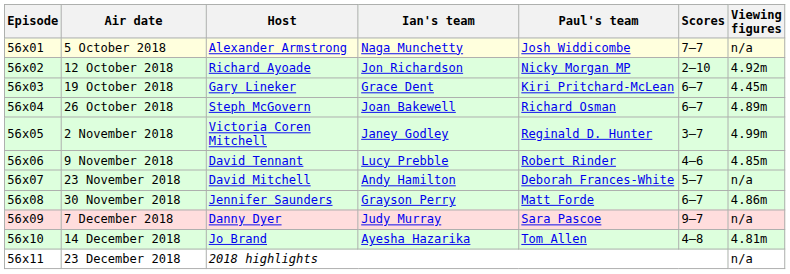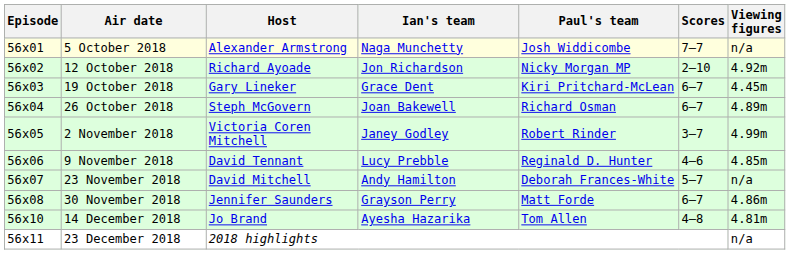2 November 2018 | Paul's team: Reginald D. Hunter -> Robert Rinder
9 November 2018 | Paul's team: Robert Rinder -> Reginald D. Hunter
- row: 56x09 | 7 December 2018 | Danny Dyer | Judy Murray | Sara Pascoe | 9–7 | n/a
